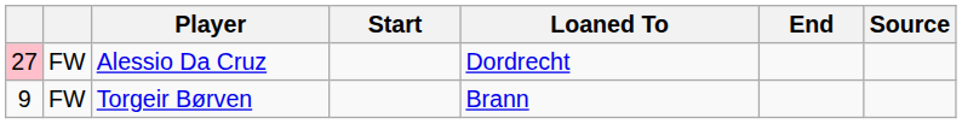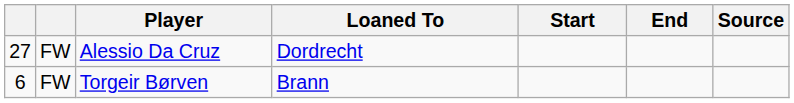columns swapped: Loaned To <-> Start
Alessio Da Cruz | column 1: pink background -> no background
Torgeir Børven | column 1: 9 -> 6
